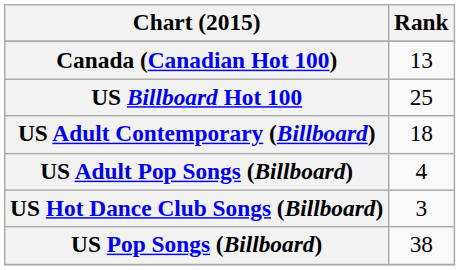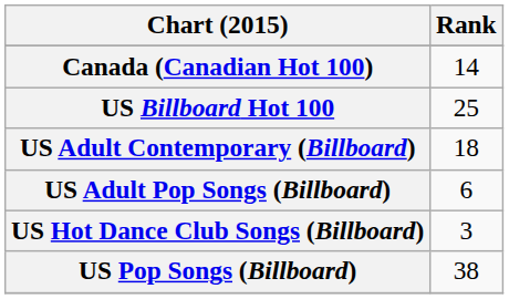Canada (Canadian Hot 100) | Rank: 13 -> 14
US Adult Pop Songs (Billboard) | Rank: 4 -> 6
